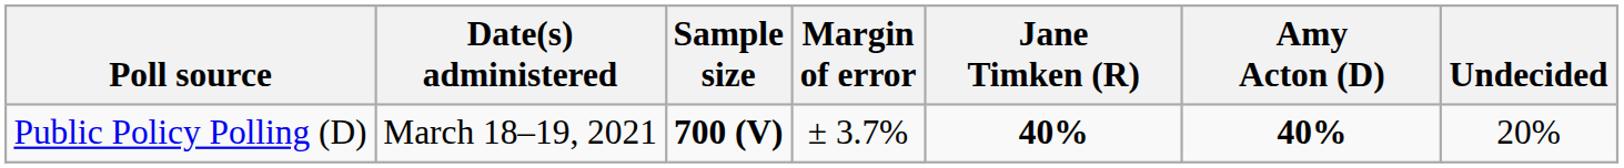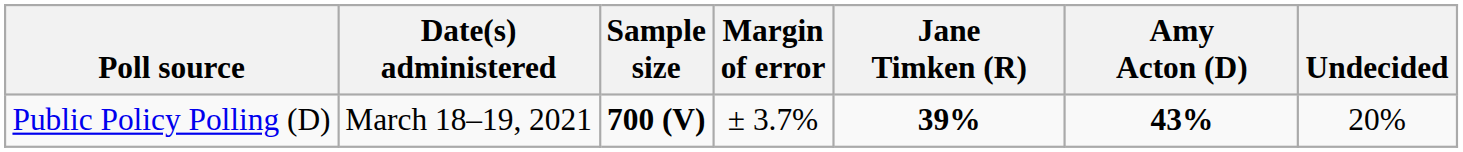Public Policy Polling (D) | Jane Timken (R): 40% -> 39%
Public Policy Polling (D) | Amy Acton (D): 40% -> 43%
